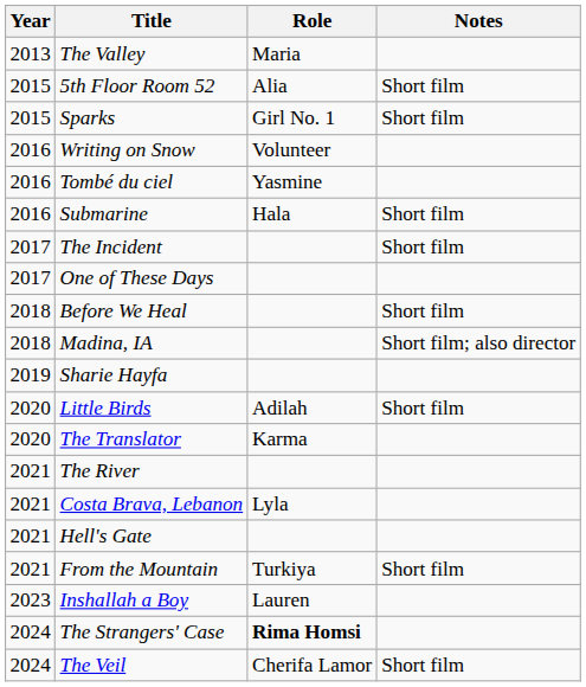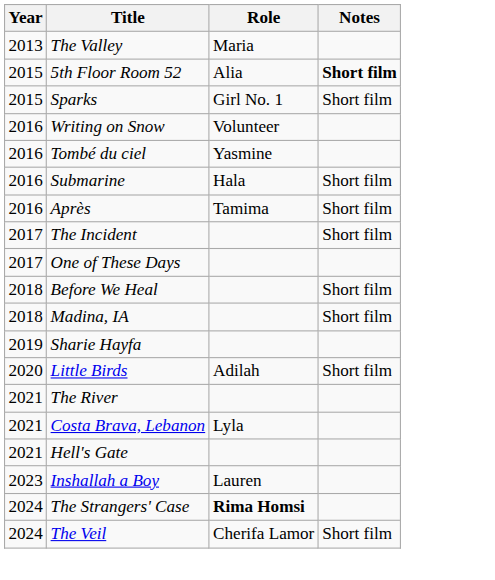5th Floor Room 52 | Notes: normal -> bold
+ row: 2016 | Après | Tamima | Short film
Madina, IA | Notes: Short film; also director -> Short film
- row: 2020 | The Translator | Karma
- row: 2021 | From the Mountain | Turkiya | Short film
